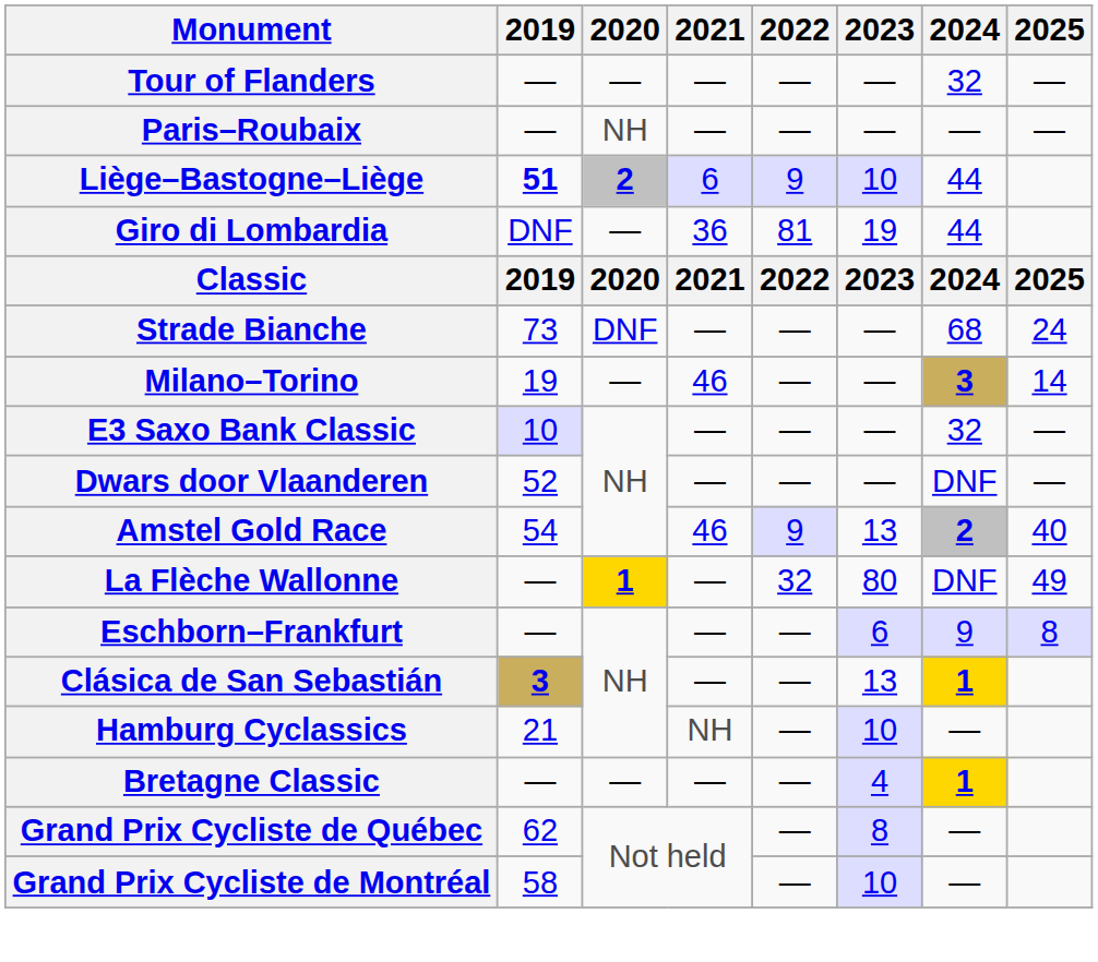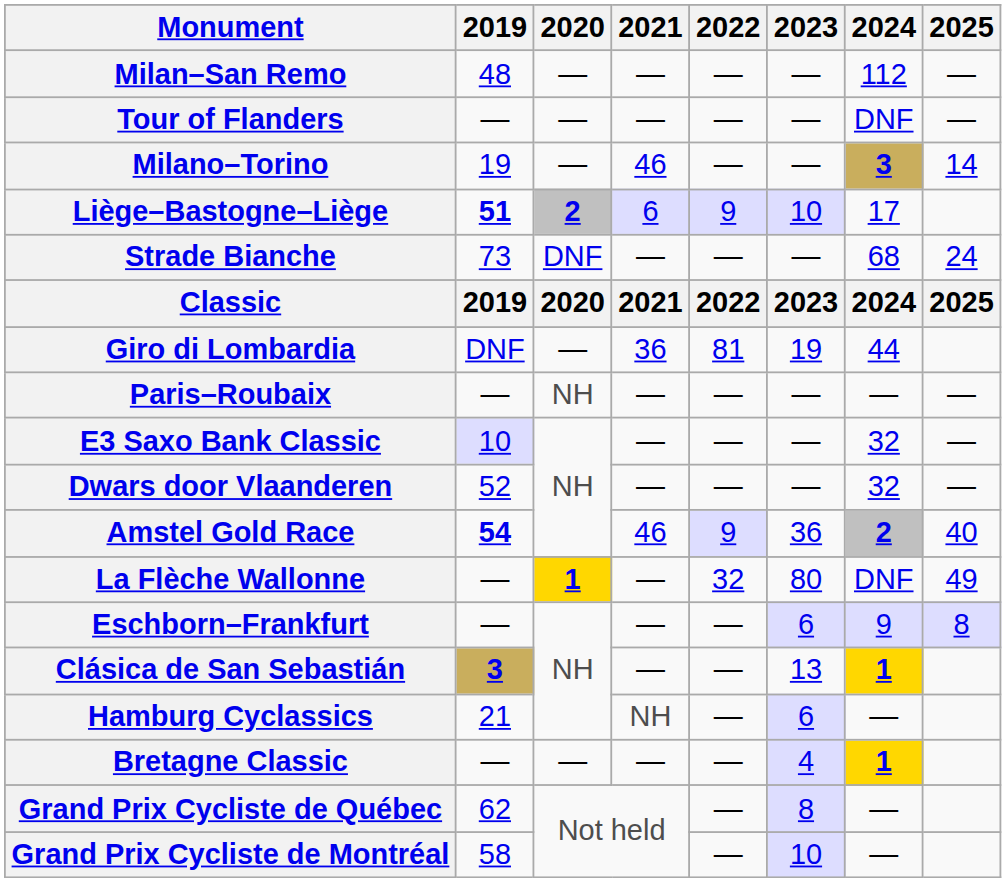+ row: Milan–San Remo | 48 | — | — | — | — | 112 | —
Tour of Flanders | 2024: 32 -> DNF
rows swapped: Paris–Roubaix <-> Milano–Torino
Liège–Bastogne–Liège | 2024: 44 -> 17
rows swapped: Giro di Lombardia <-> Strade Bianche
Dwars door Vlaanderen | 2024: DNF -> 32
Amstel Gold Race | 2019: normal -> bold
Amstel Gold Race | 2023: 13 -> 36
Hamburg Cyclassics | 2023: 10 -> 6
